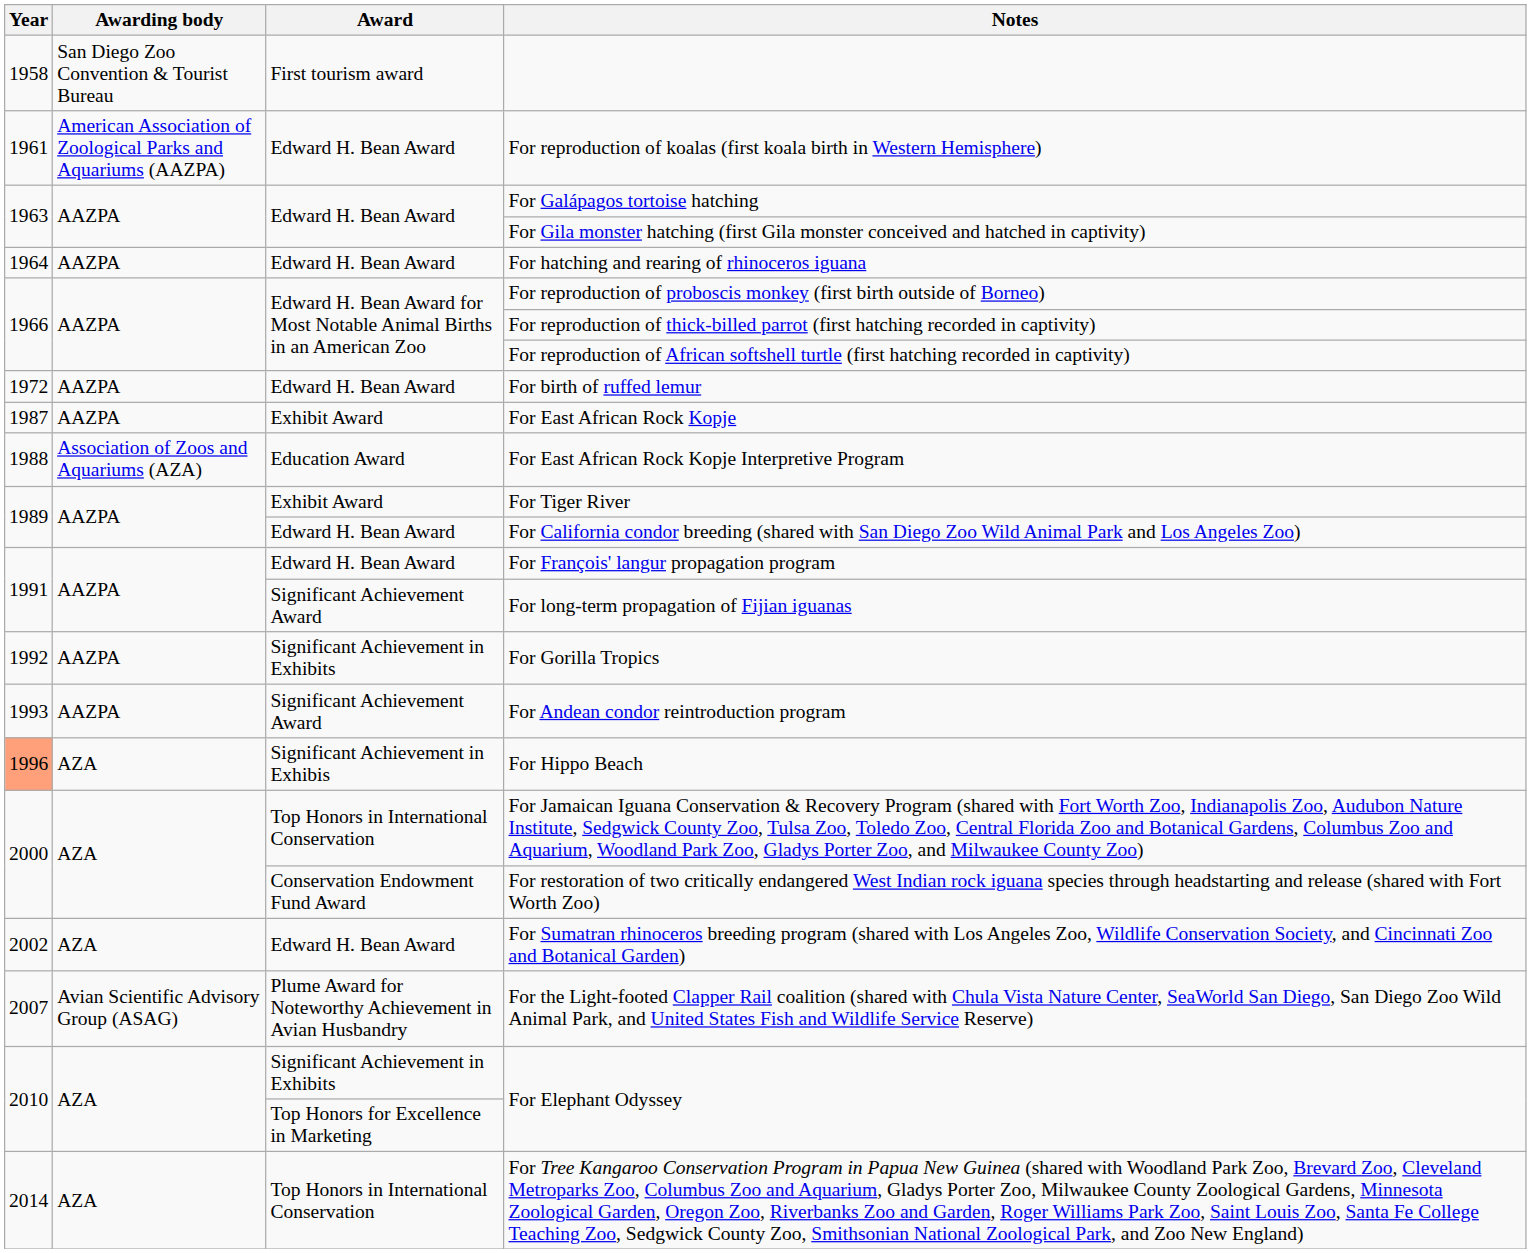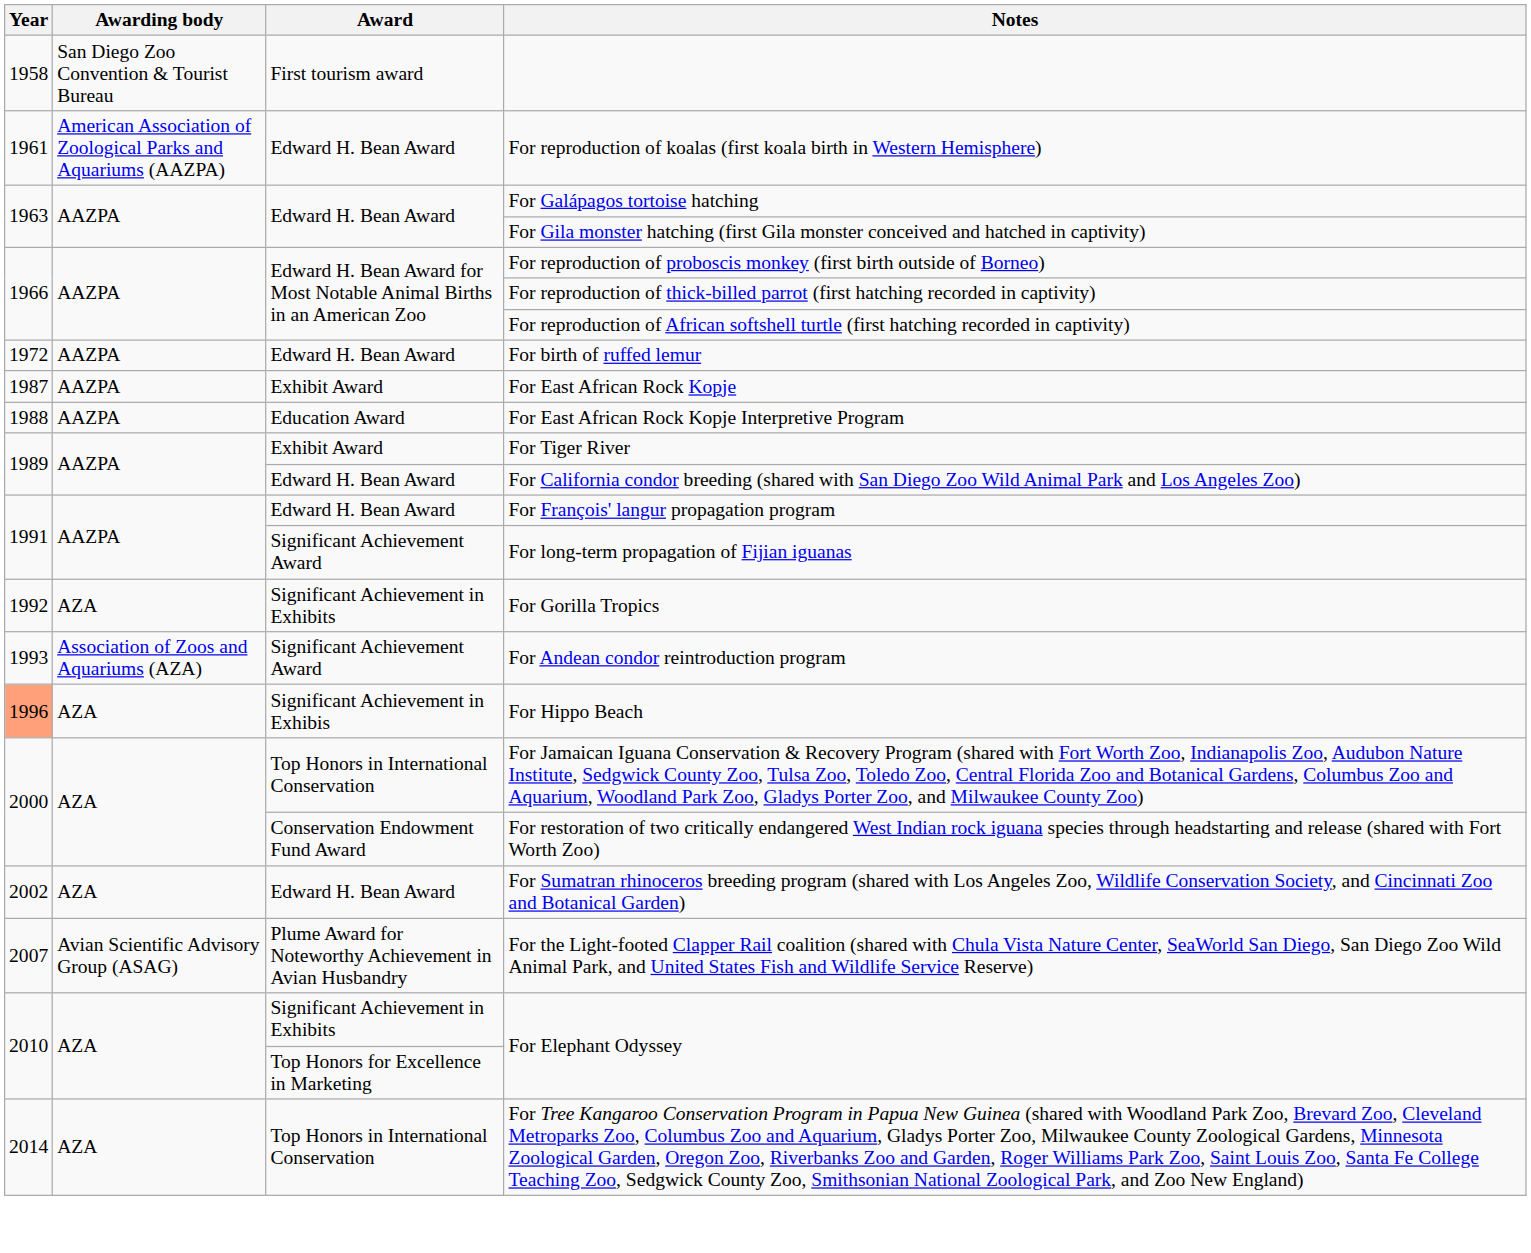- row: 1964 | AAZPA | Edward H. Bean Award | For hatching and rearing of rhinoceros iguana
For East African Rock Kopje Interpretive Program | Awarding body: Association of Zoos and Aquariums (AZA) -> AAZPA
For Gorilla Tropics | Awarding body: AAZPA -> AZA
For Andean condor reintroduction program | Awarding body: AAZPA -> Association of Zoos and Aquariums (AZA)
